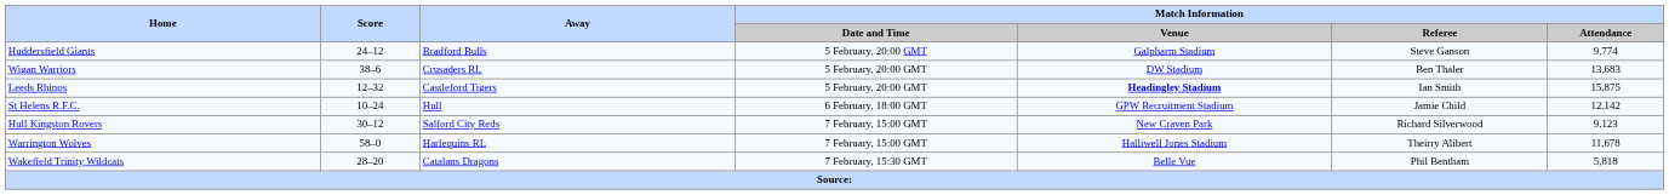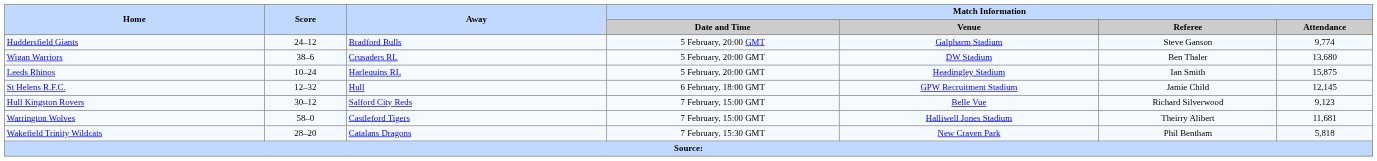Wigan Warriors | Match Information / Attendance: 13,683 -> 13,680
Leeds Rhinos | Score: 12–32 -> 10–24
Leeds Rhinos | Away: Castleford Tigers -> Harlequins RL
Leeds Rhinos | Match Information / Venue: bold -> normal
St Helens R.F.C. | Score: 10–24 -> 12–32
St Helens R.F.C. | Match Information / Attendance: 12,142 -> 12,145
Hull Kingston Rovers | Match Information / Venue: New Craven Park -> Belle Vue
Warrington Wolves | Away: Harlequins RL -> Castleford Tigers
Warrington Wolves | Match Information / Attendance: 11,678 -> 11,681
Wakefield Trinity Wildcats | Match Information / Venue: Belle Vue -> New Craven Park
